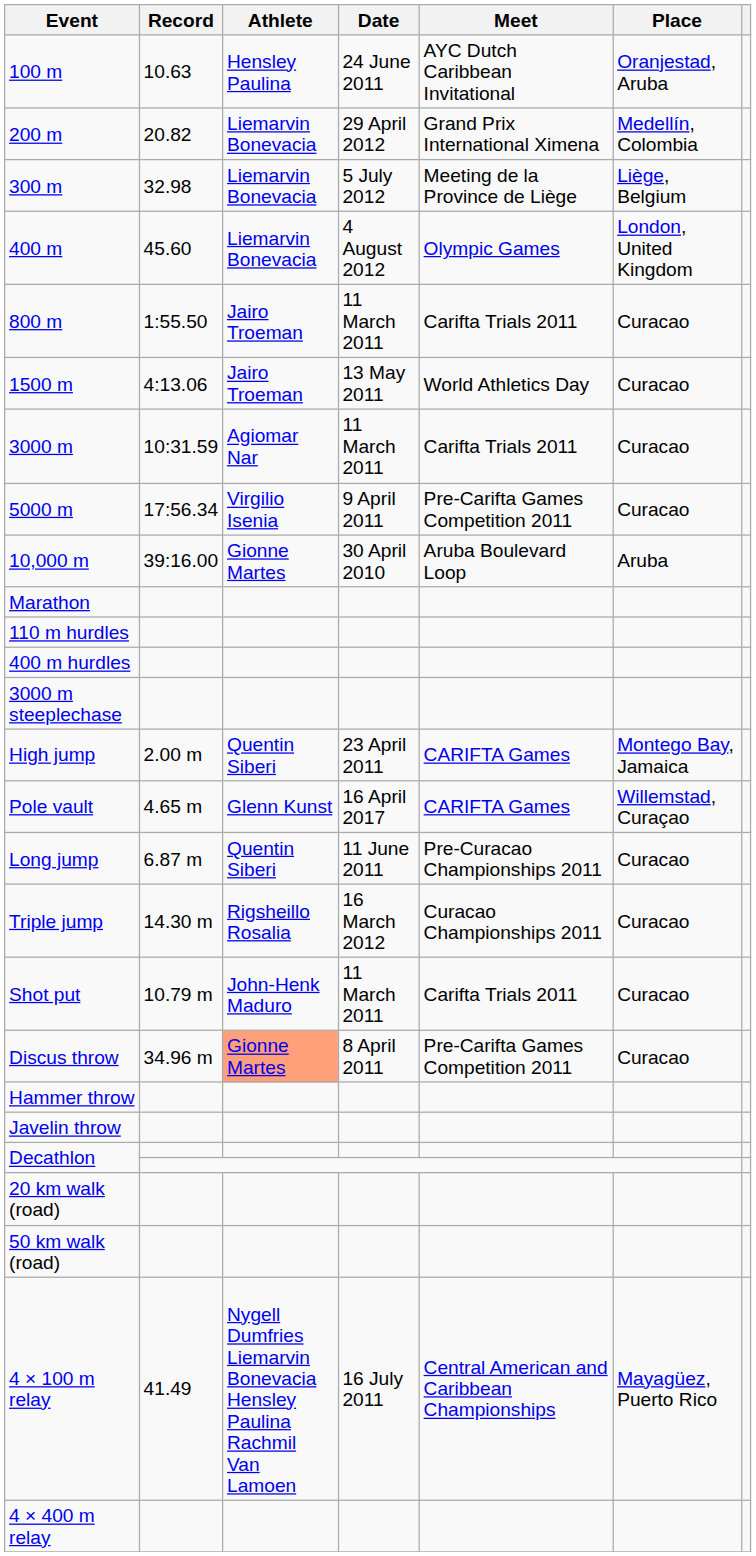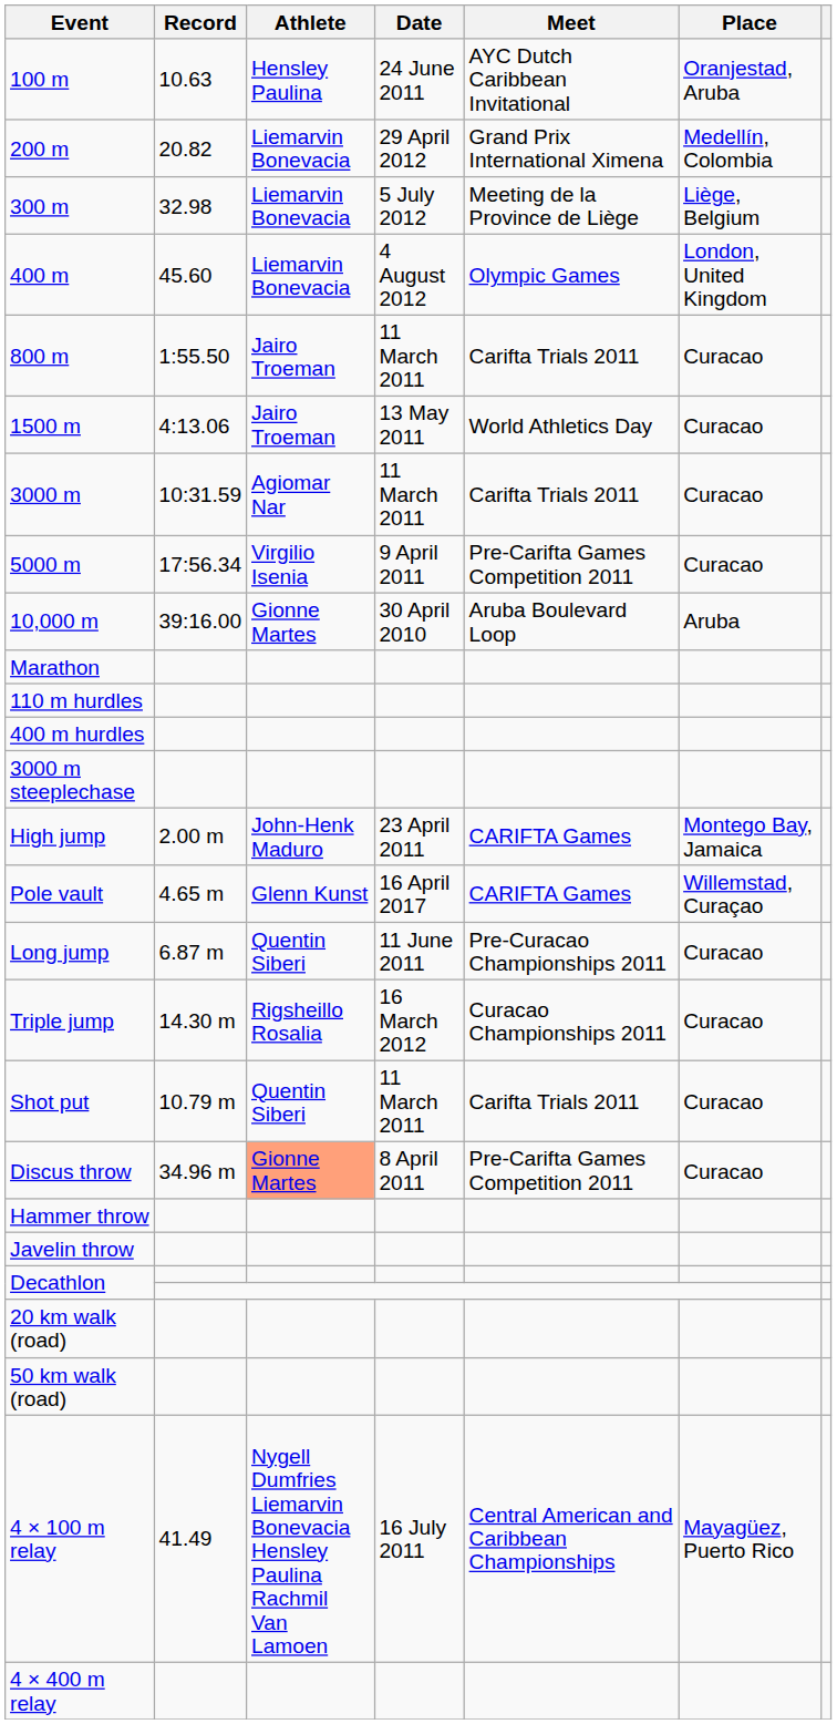High jump | Athlete: Quentin Siberi -> John-Henk Maduro
Shot put | Athlete: John-Henk Maduro -> Quentin Siberi
